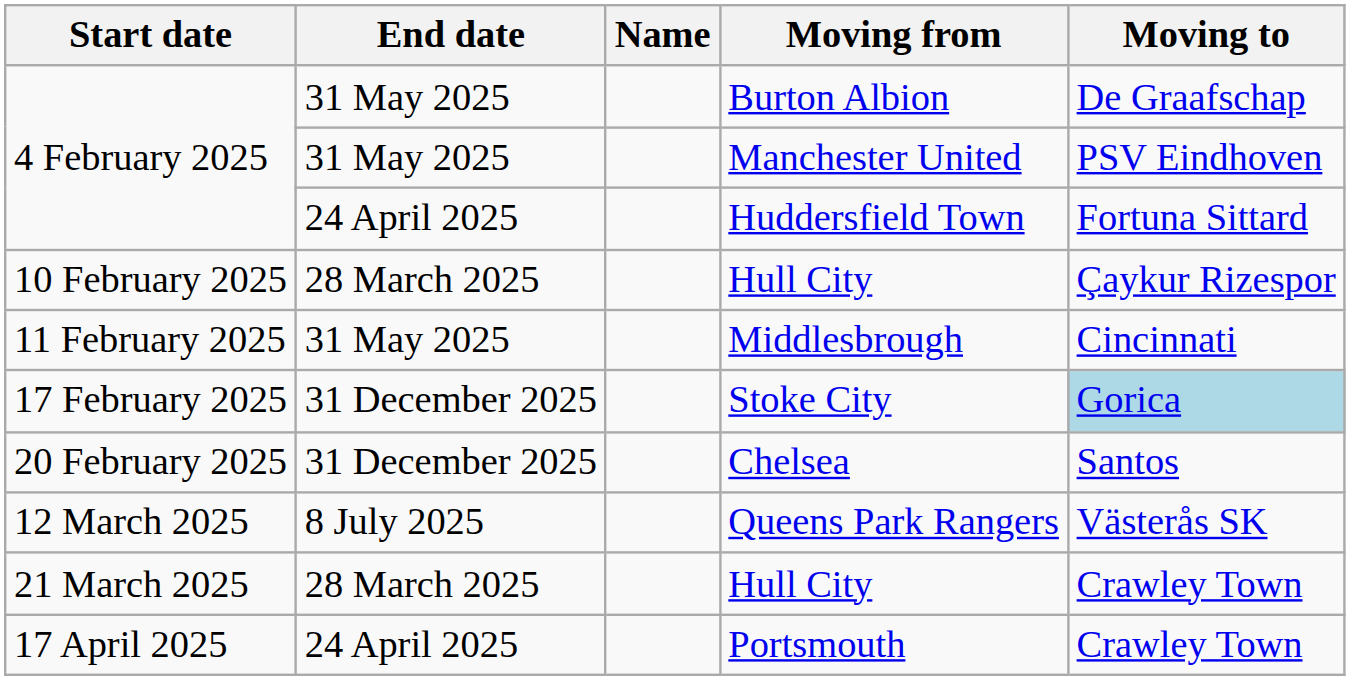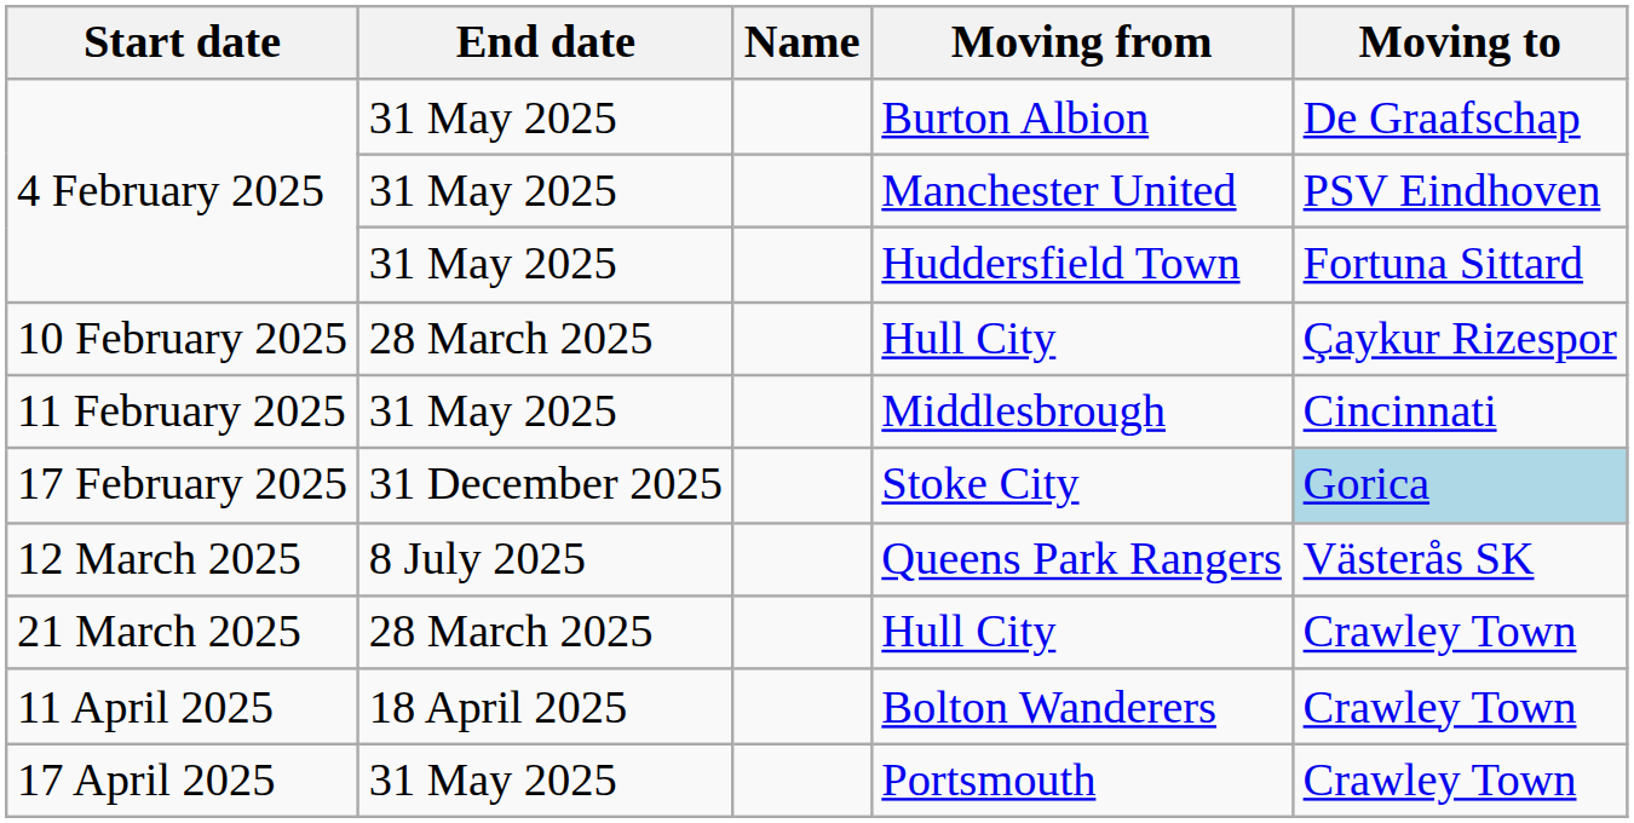Huddersfield Town | End date: 24 April 2025 -> 31 May 2025
- row: 20 February 2025 | 31 December 2025 | Chelsea | Santos
+ row: 11 April 2025 | 18 April 2025 | Bolton Wanderers | Crawley Town
Portsmouth | End date: 24 April 2025 -> 31 May 2025
